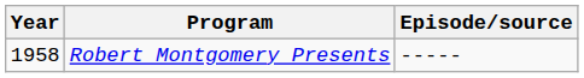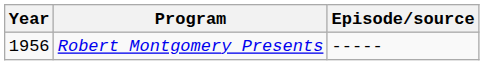Robert Montgomery Presents | Year: 1958 -> 1956
